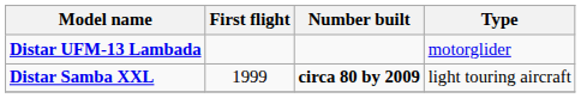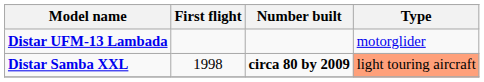Distar Samba XXL | First flight: 1999 -> 1998
Distar Samba XXL | Type: no background -> lightsalmon background
